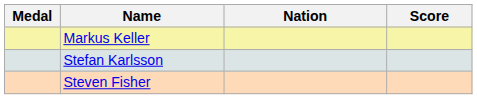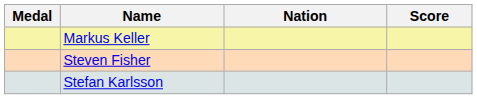rows swapped: Stefan Karlsson <-> Steven Fisher
